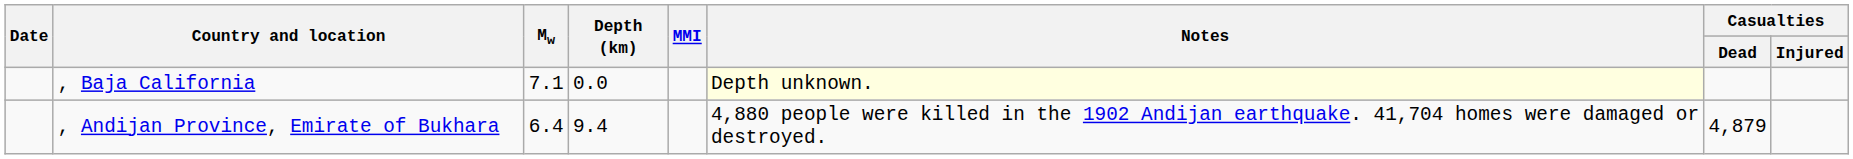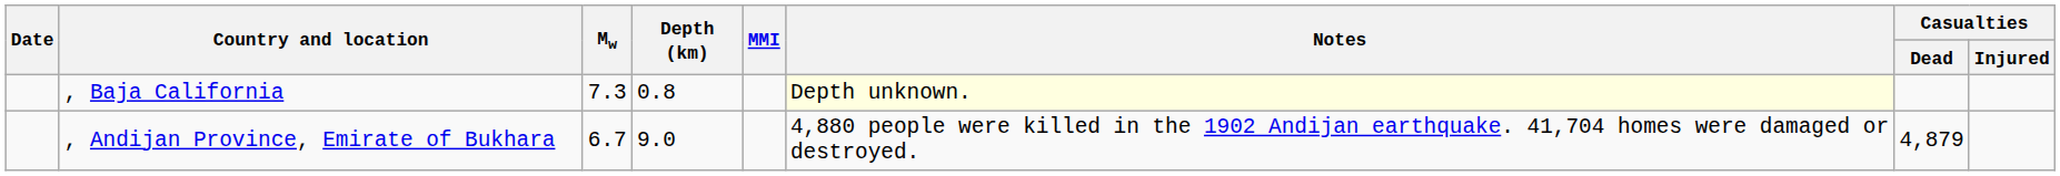, Baja California | Mw: 7.1 -> 7.3
, Baja California | Depth (km): 0.0 -> 0.8
, Andijan Province, Emirate of Bukhara | Mw: 6.4 -> 6.7
, Andijan Province, Emirate of Bukhara | Depth (km): 9.4 -> 9.0
